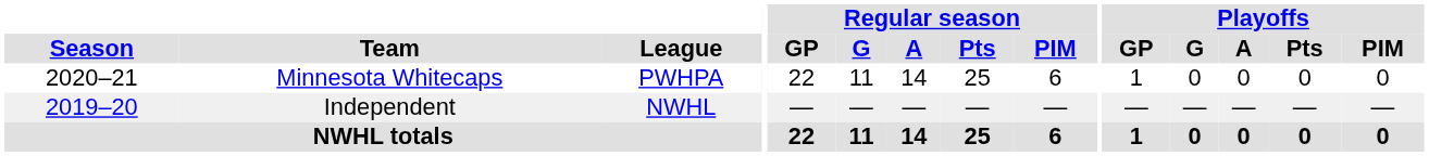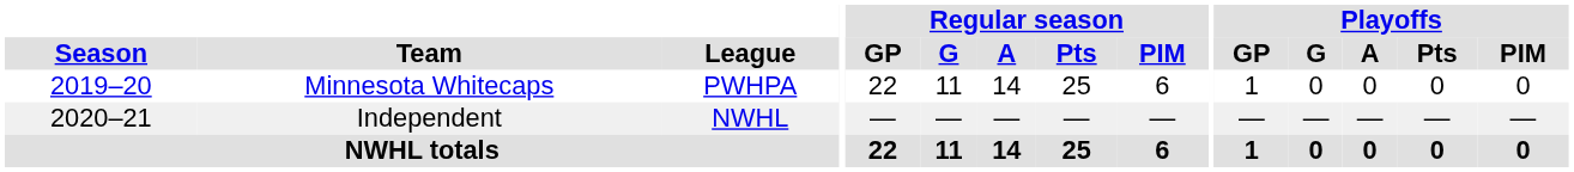Minnesota Whitecaps | Season: 2020–21 -> 2019–20
Independent | Season: 2019–20 -> 2020–21
